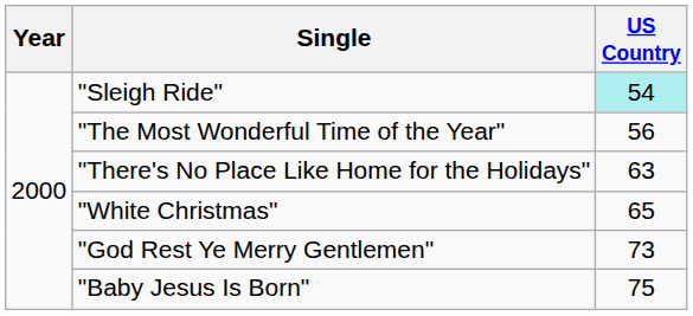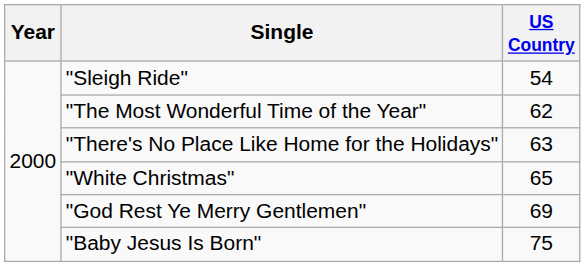"Sleigh Ride" | US Country: paleturquoise background -> no background
"The Most Wonderful Time of the Year" | US Country: 56 -> 62
"God Rest Ye Merry Gentlemen" | US Country: 73 -> 69
